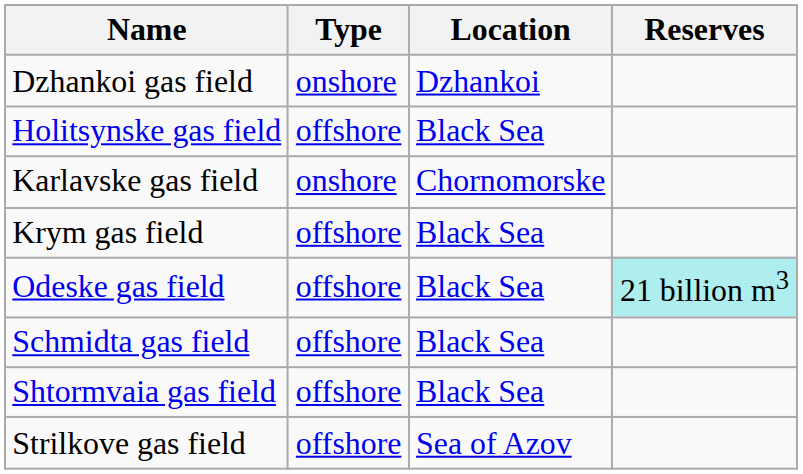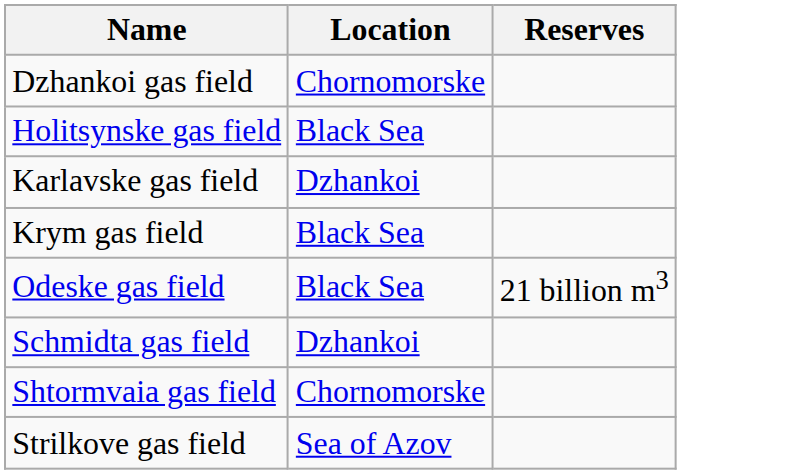- column: Type | onshore | offshore | onshore | offshore | offshore | offshore | offshore | offshore
Dzhankoi gas field | Location: Dzhankoi -> Chornomorske
Karlavske gas field | Location: Chornomorske -> Dzhankoi
Odeske gas field | Reserves: paleturquoise background -> no background
Schmidta gas field | Location: Black Sea -> Dzhankoi
Shtormvaia gas field | Location: Black Sea -> Chornomorske
